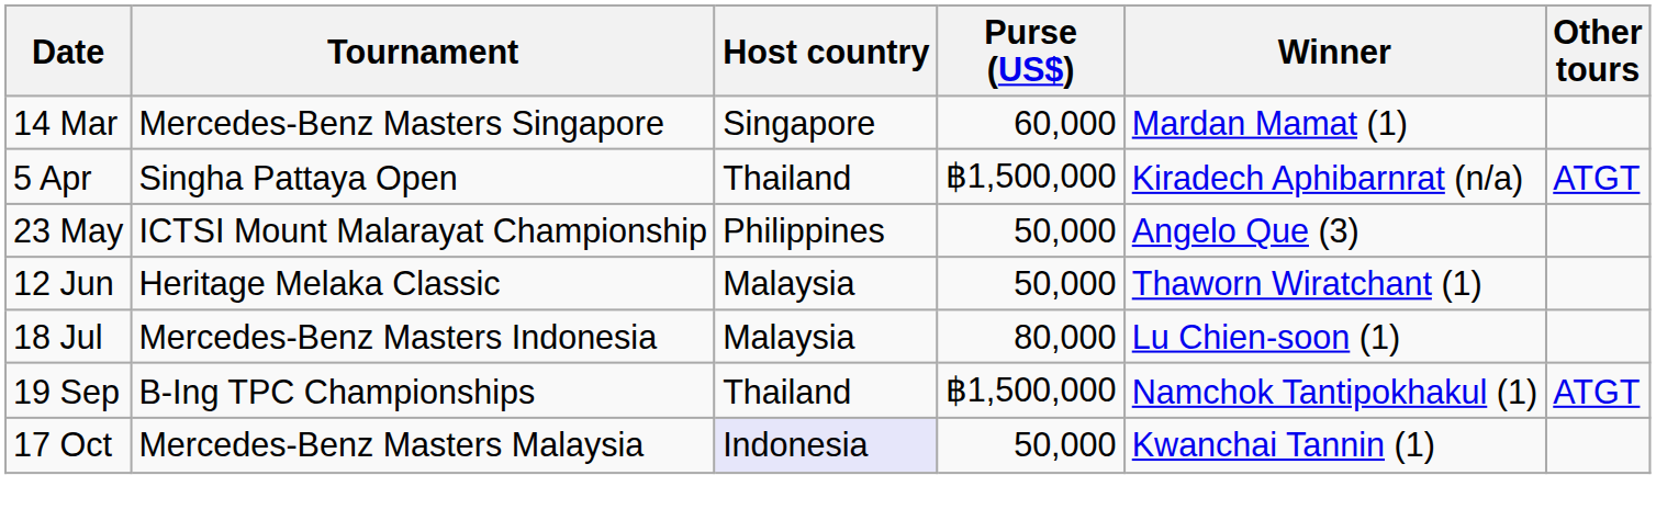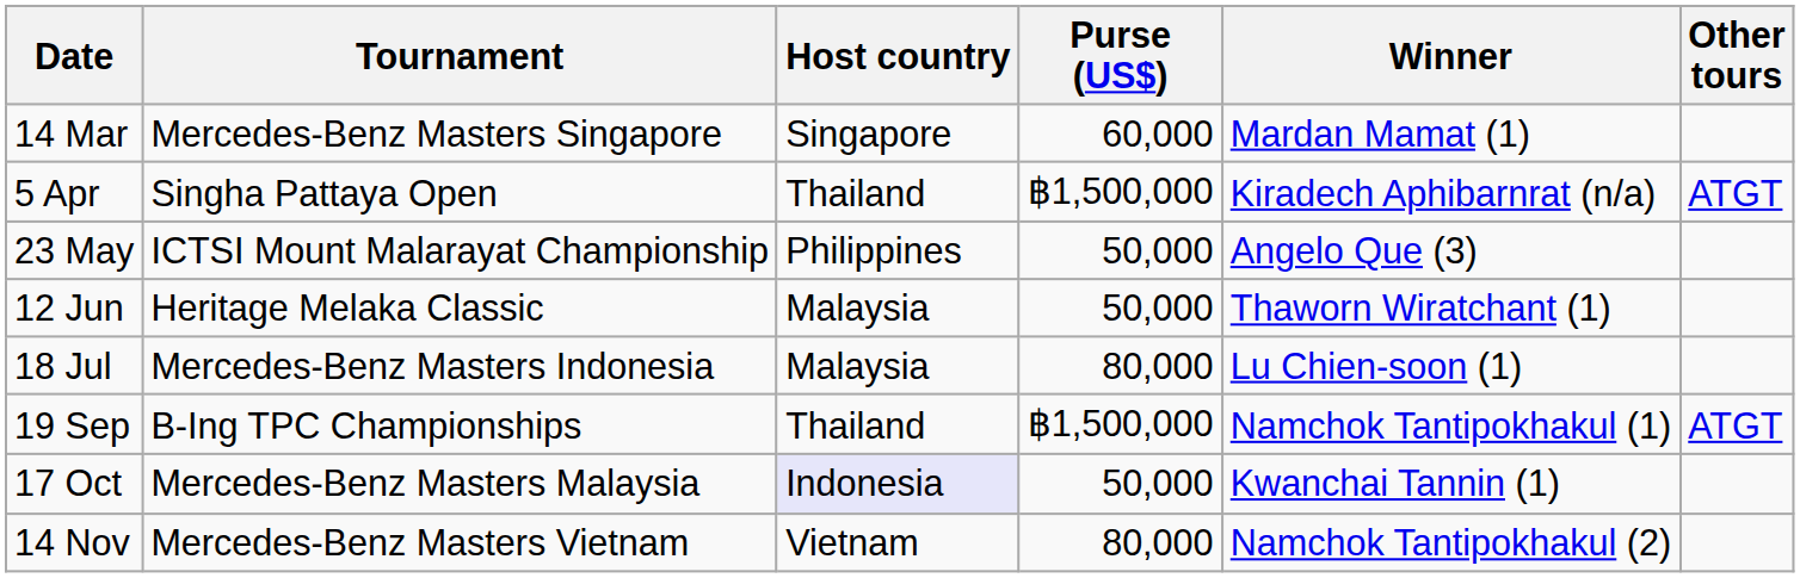+ row: 14 Nov | Mercedes-Benz Masters Vietnam | Vietnam | 80,000 | Namchok Tantipokhakul (2)
